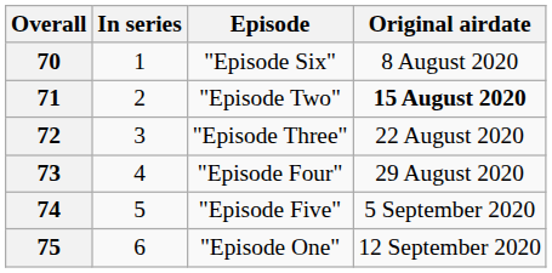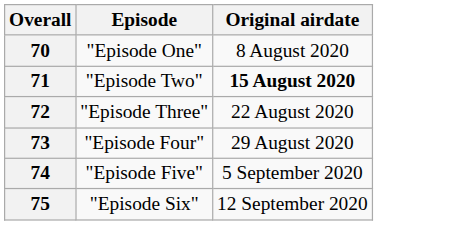- column: In series | 1 | 2 | 3 | 4 | 5 | 6
70 | Episode: "Episode Six" -> "Episode One"
75 | Episode: "Episode One" -> "Episode Six"
